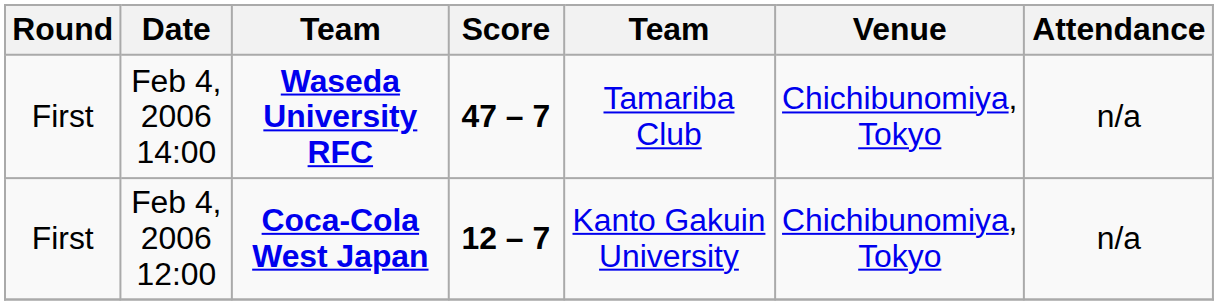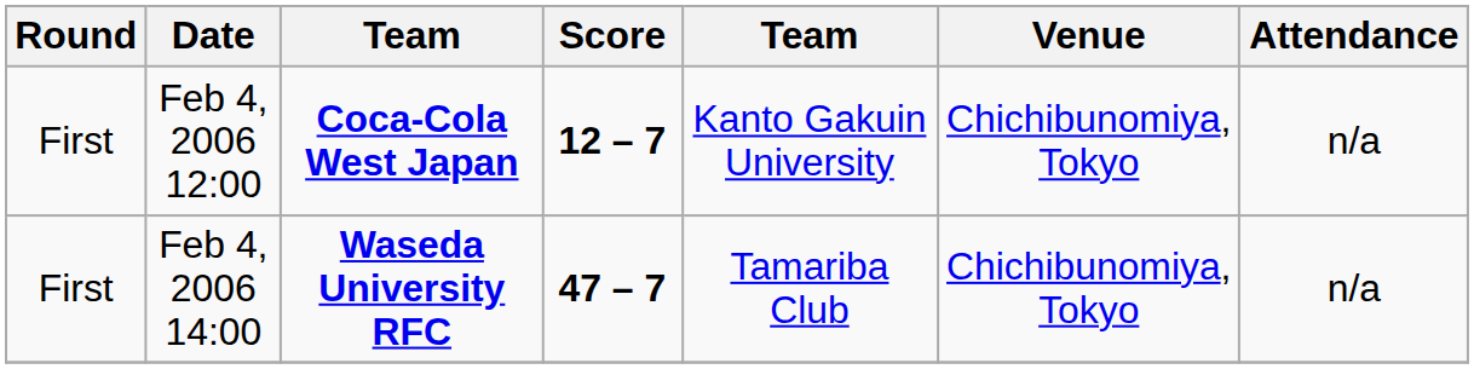rows swapped: Feb 4, 2006 12:00 <-> Feb 4, 2006 14:00
